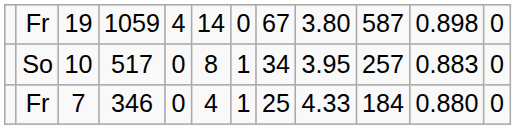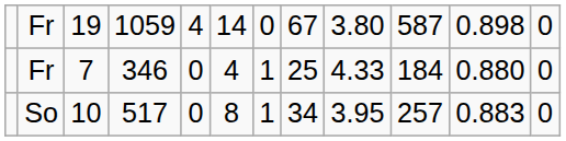rows swapped: So <-> Fr / 7
